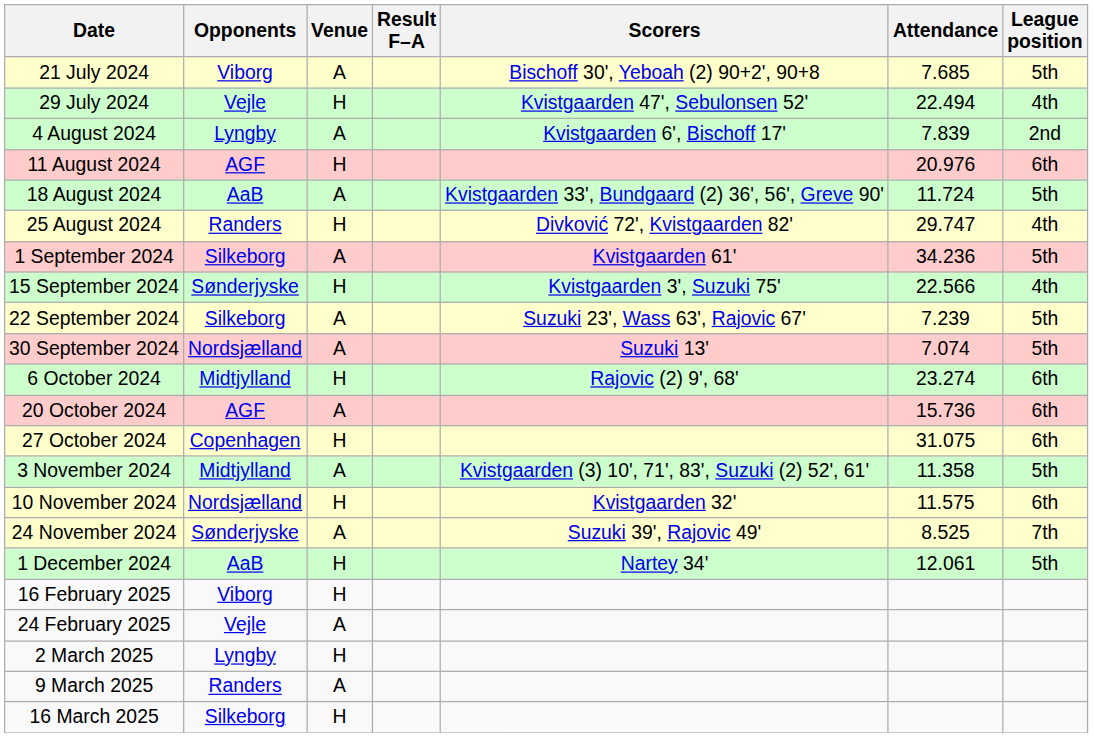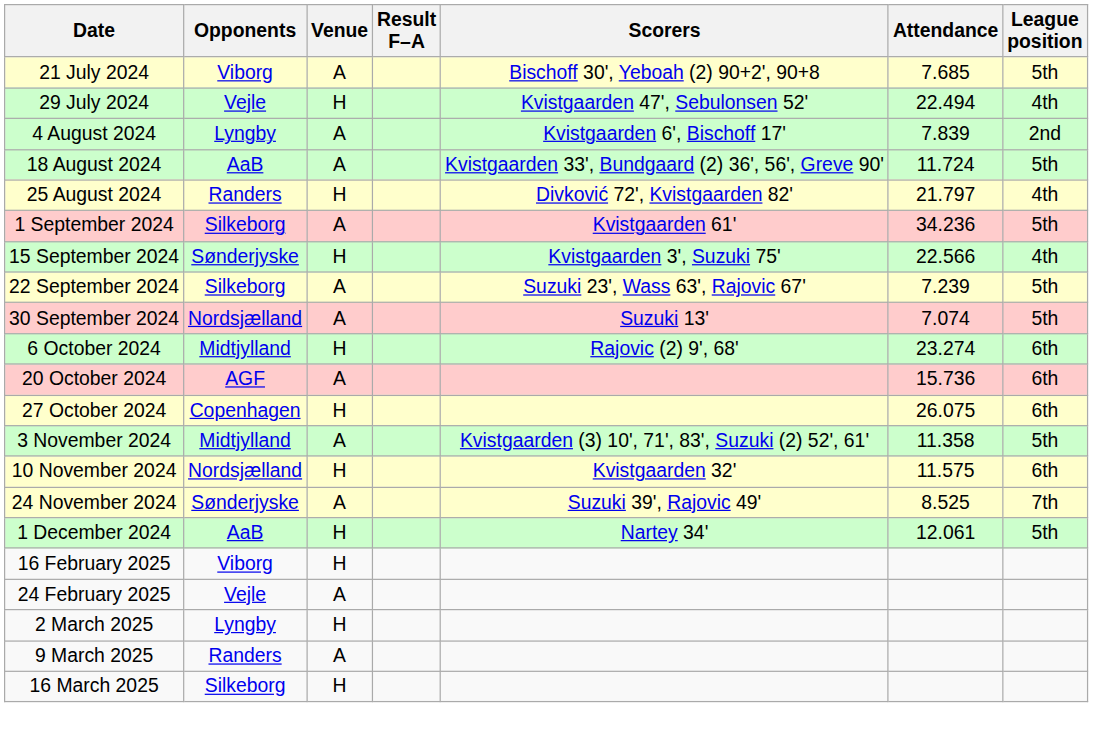- row: 11 August 2024 | AGF | H | 20.976 | 6th
25 August 2024 | Attendance: 29.747 -> 21.797
27 October 2024 | Attendance: 31.075 -> 26.075
